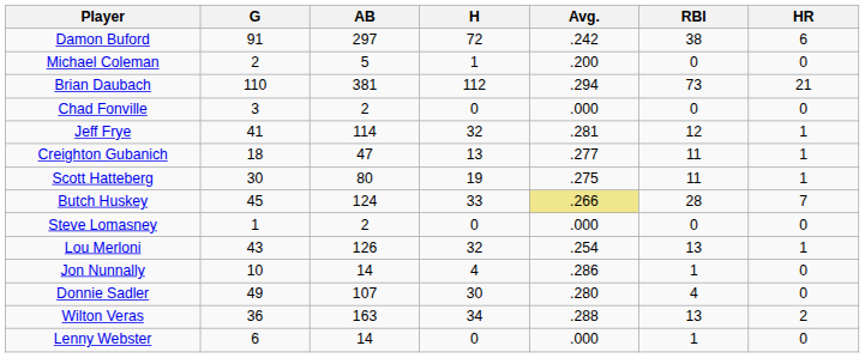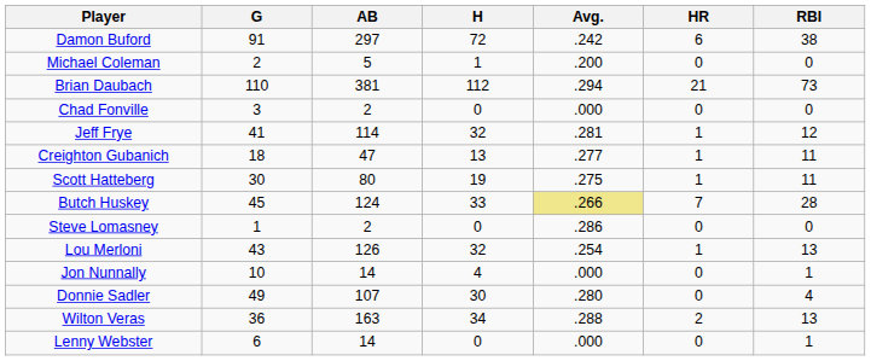columns swapped: HR <-> RBI
Steve Lomasney | Avg.: .000 -> .286
Jon Nunnally | Avg.: .286 -> .000
